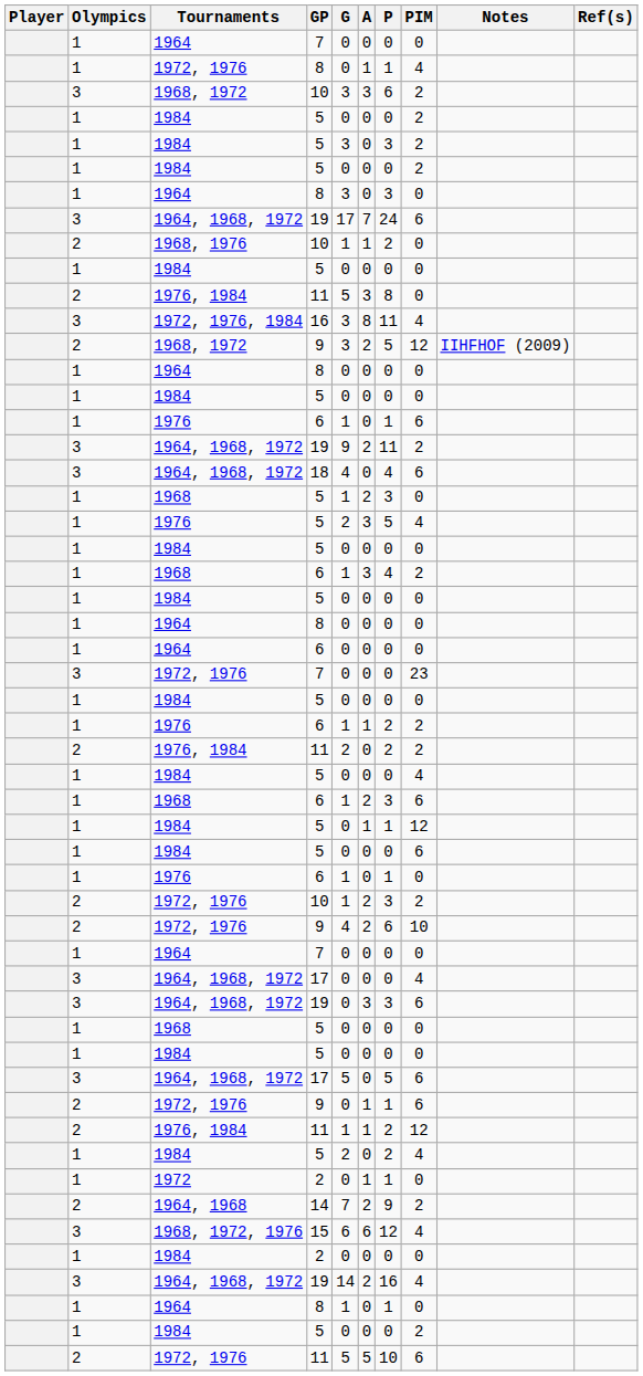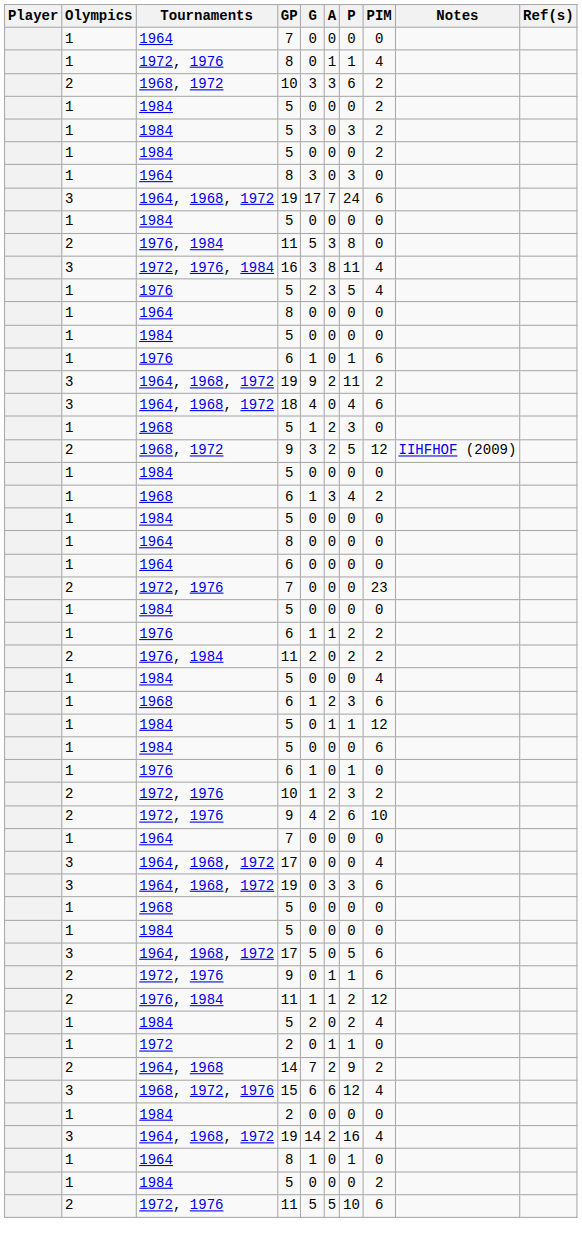1968, 1972 / 10 | Olympics: 3 -> 2
- row: 2 | 1968, 1976 | 10 | 1 | 1 | 2 | 0
rows swapped: 1968, 1972 / 9 <-> 1976 / 5
1972, 1976 / 7 | Olympics: 3 -> 2
